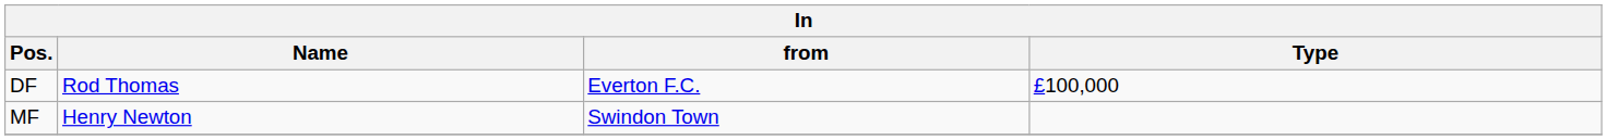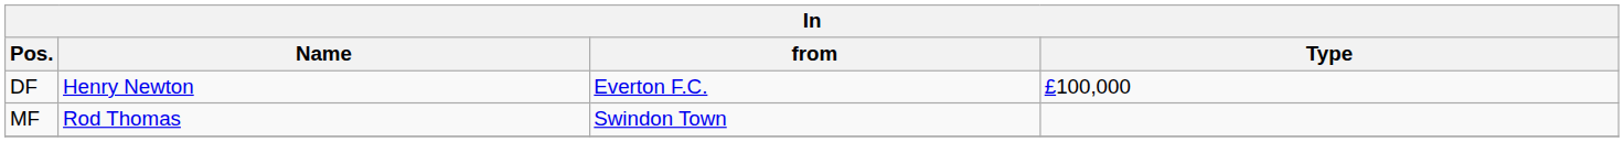DF | Name: Rod Thomas -> Henry Newton
MF | Name: Henry Newton -> Rod Thomas
